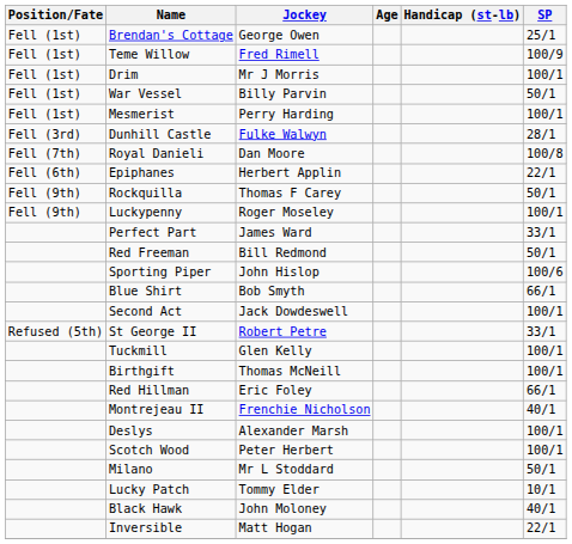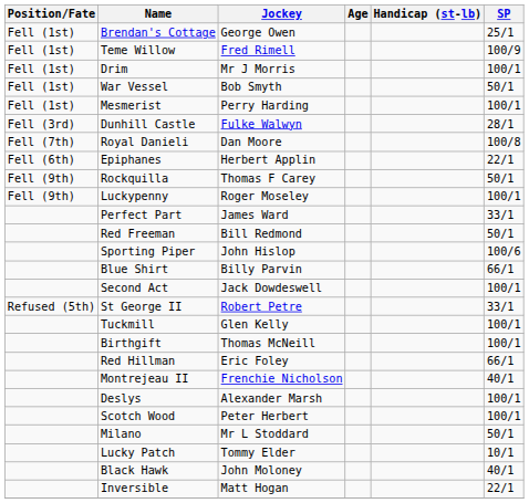War Vessel | Jockey: Billy Parvin -> Bob Smyth
Blue Shirt | Jockey: Bob Smyth -> Billy Parvin
